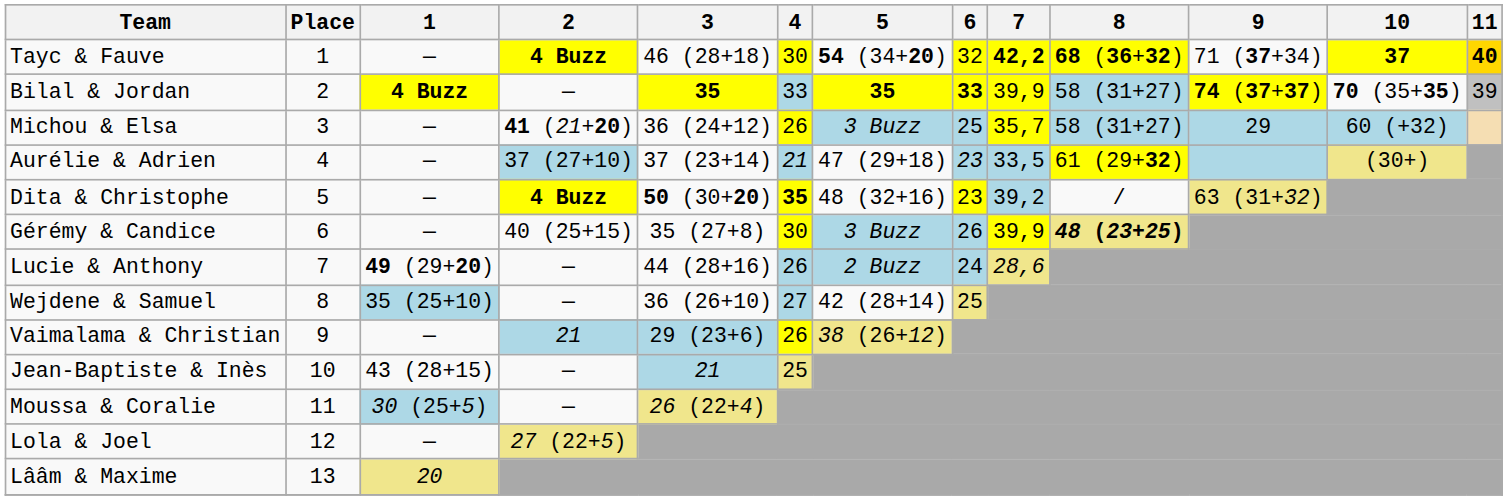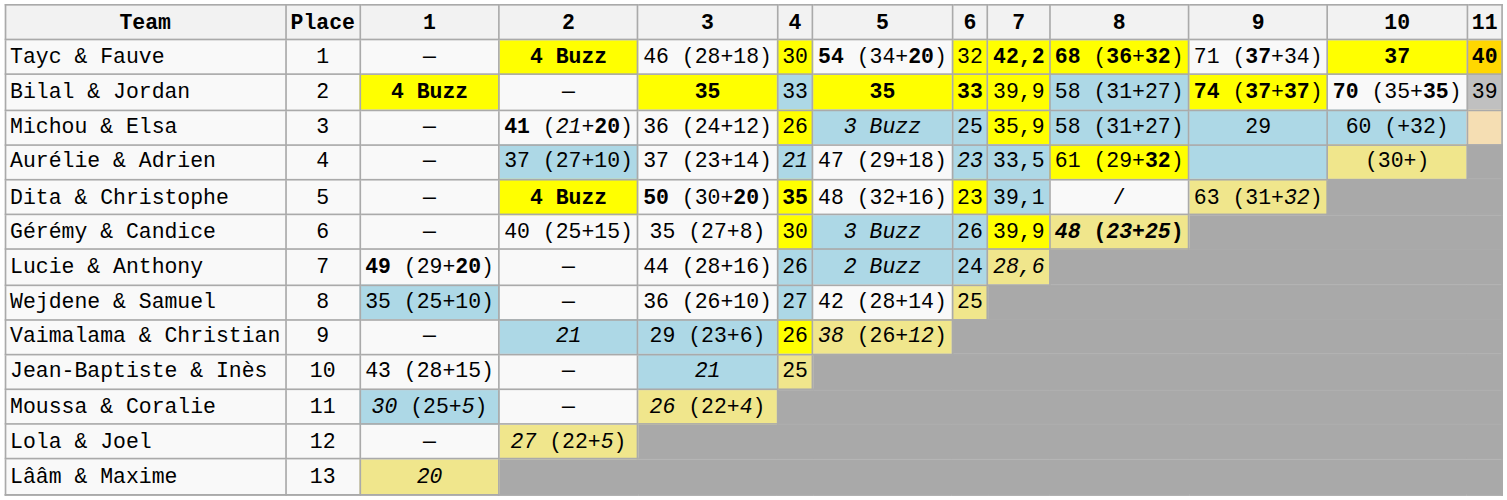Michou & Elsa | 7: 35,7 -> 35,9
Dita & Christophe | 7: 39,2 -> 39,1
